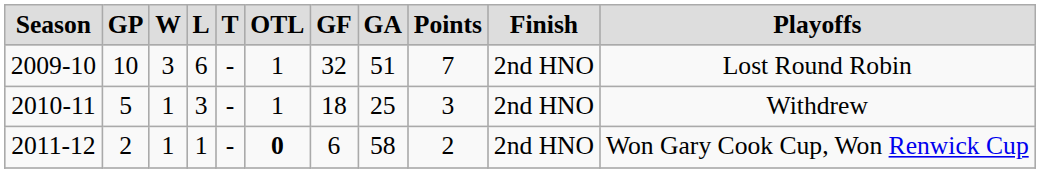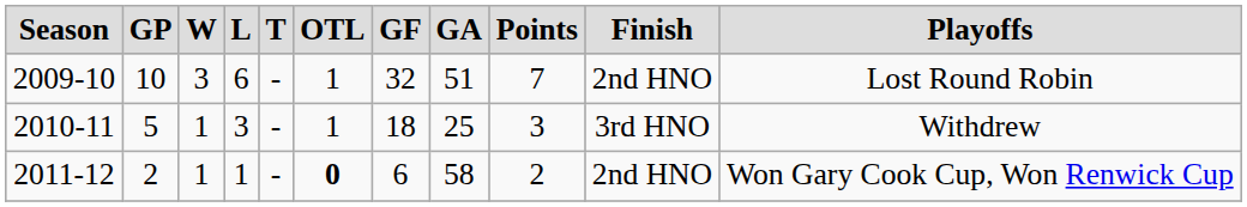2010-11 | Finish: 2nd HNO -> 3rd HNO
